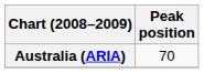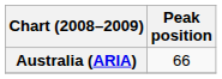Australia (ARIA) | Peak position: 70 -> 66
